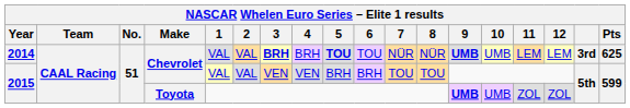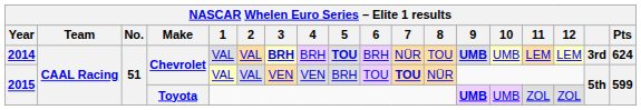2014 | 6: TOU -> BRH
2014 | 8: NÜR -> TOU
2014 | Pts: 625 -> 624
2015 / Chevrolet | 6: BRH -> TOU
2015 / Chevrolet | 7: normal -> bold
2015 / Chevrolet | 8: TOU -> NÜR
